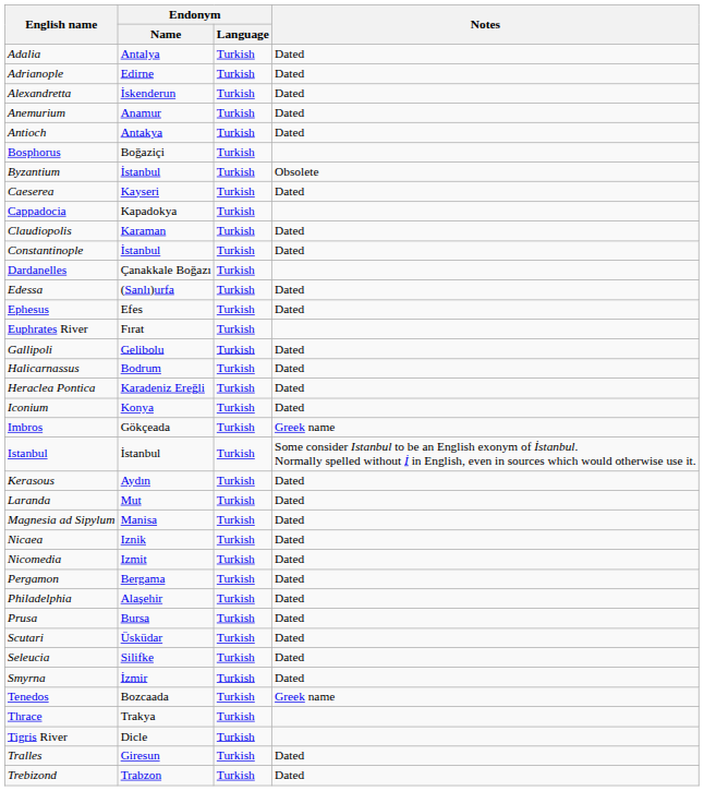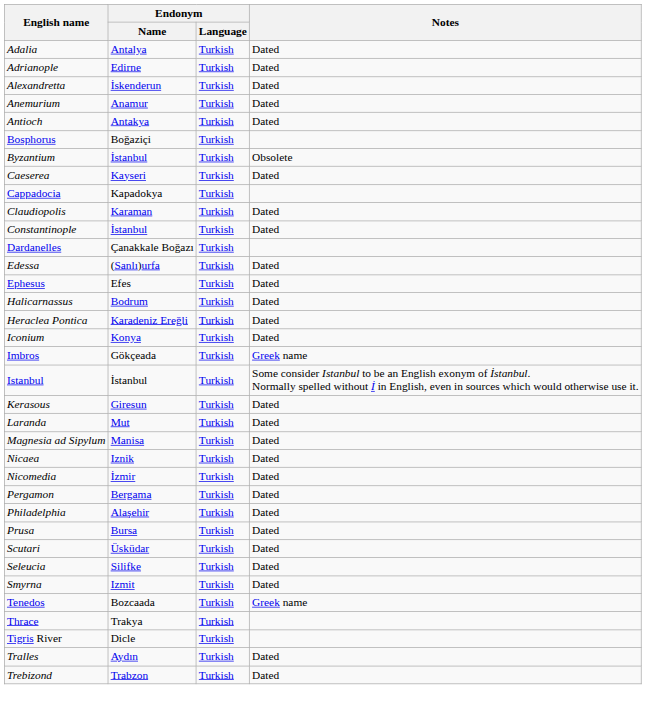- row: Euphrates River | Fırat | Turkish
- row: Gallipoli | Gelibolu | Turkish | Dated
Kerasous | Endonym / Name: Aydın -> Giresun
Nicomedia | Endonym / Name: Izmit -> İzmir
Smyrna | Endonym / Name: İzmir -> Izmit
Tralles | Endonym / Name: Giresun -> Aydın
